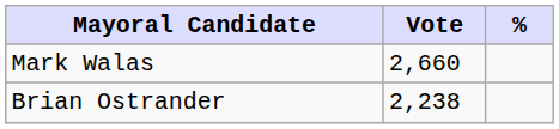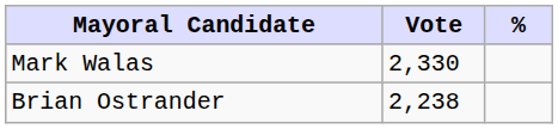Mark Walas | Vote: 2,660 -> 2,330
